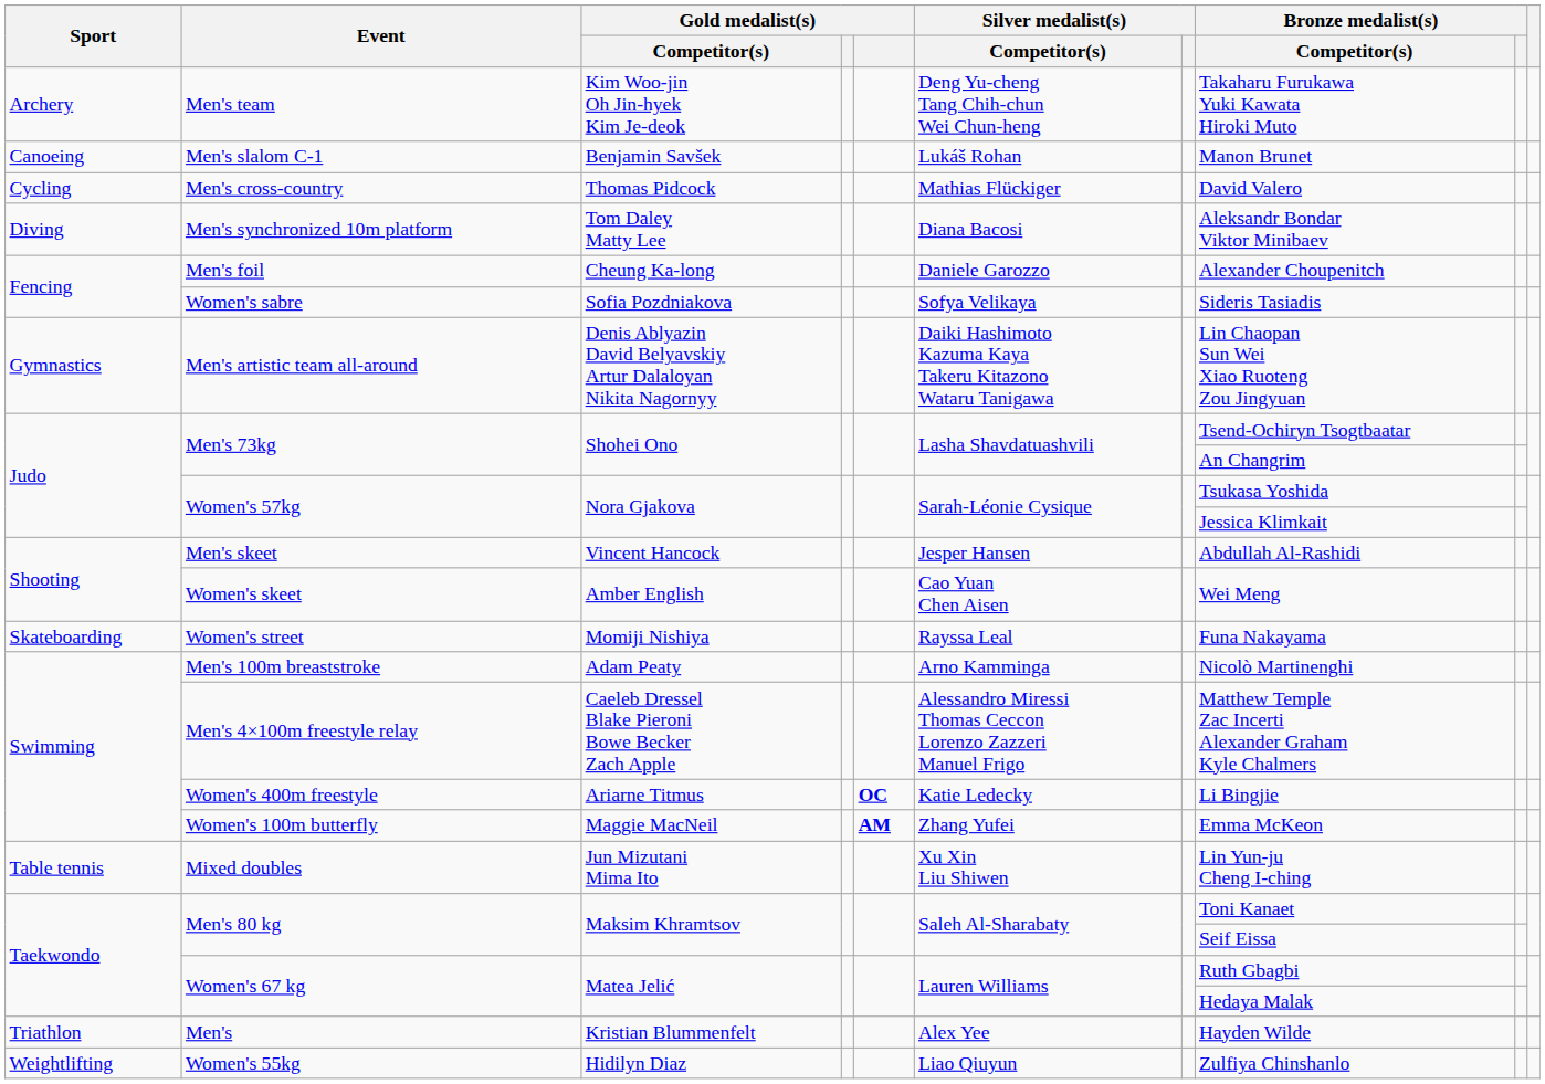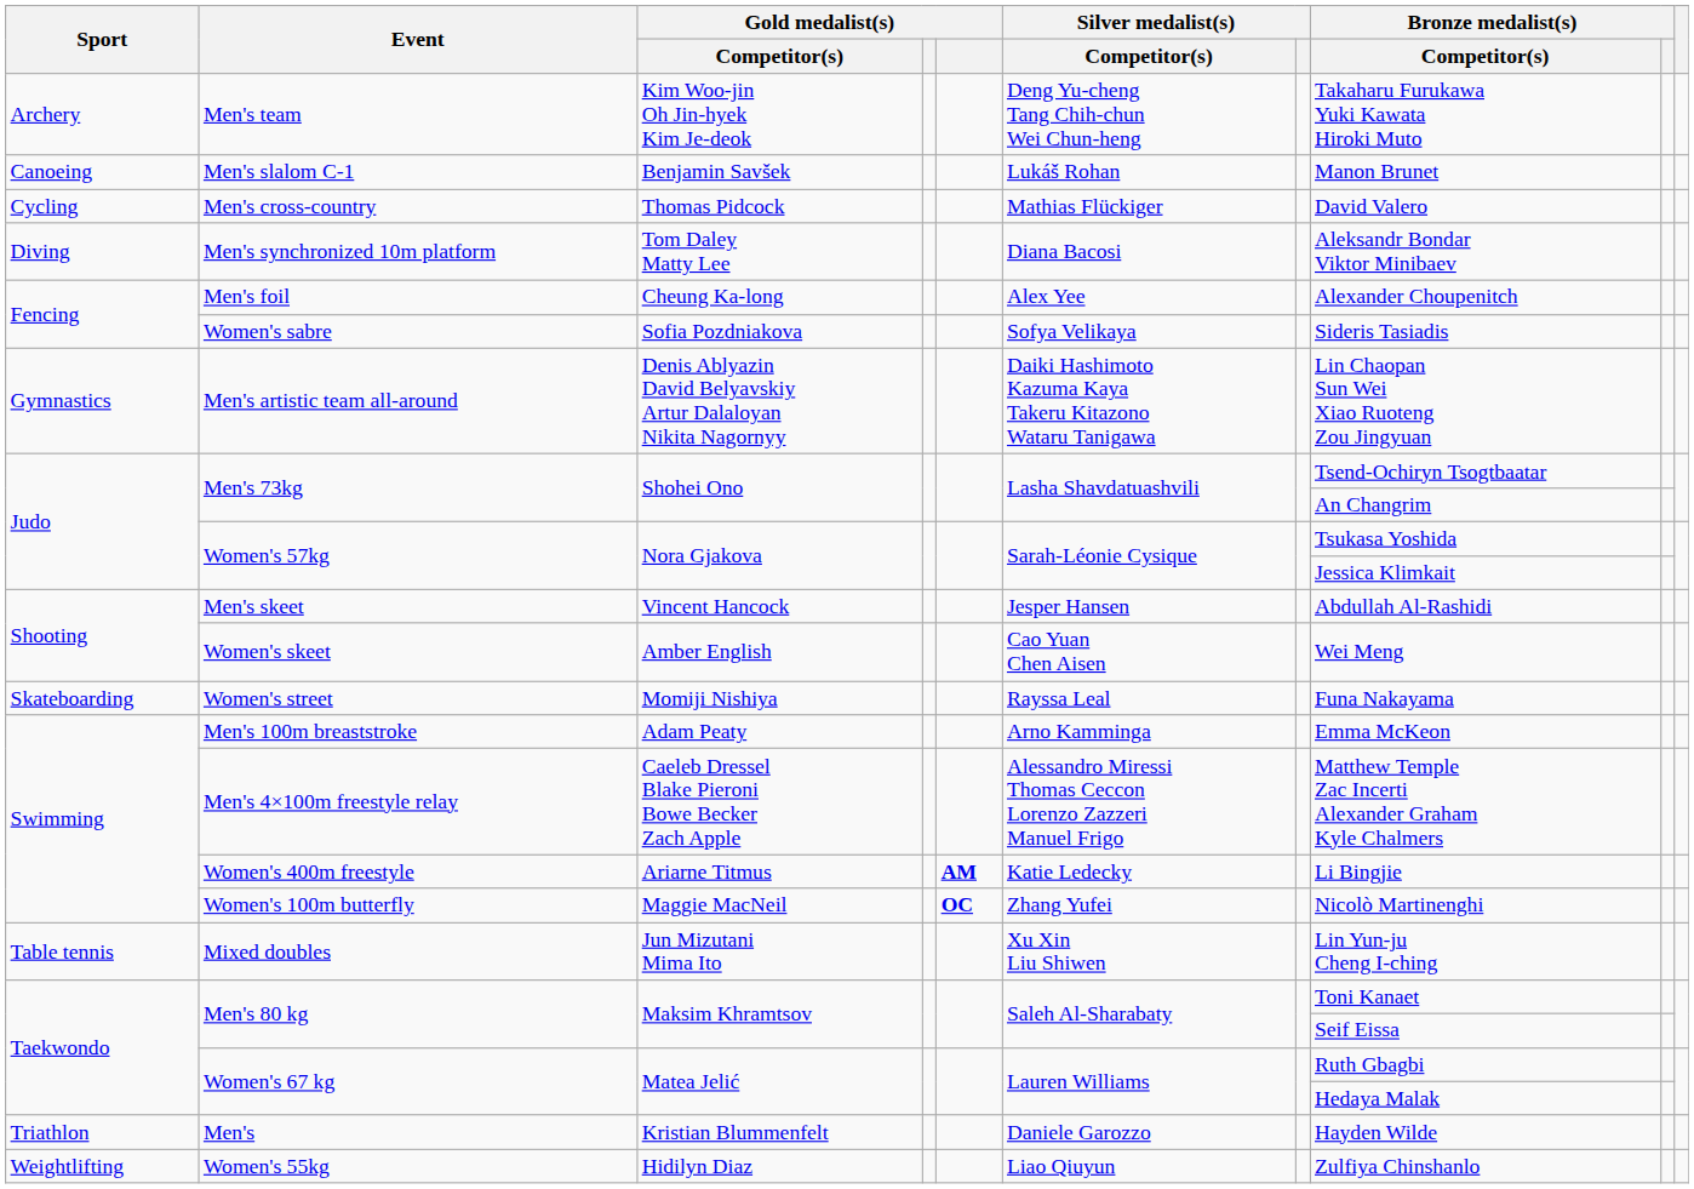Men's foil | Silver medalist(s) / Competitor(s): Daniele Garozzo -> Alex Yee
Men's 100m breaststroke | Bronze medalist(s) / Competitor(s): Nicolò Martinenghi -> Emma McKeon
Women's 400m freestyle | column 5: OC -> AM
Women's 100m butterfly | column 5: AM -> OC
Women's 100m butterfly | Bronze medalist(s) / Competitor(s): Emma McKeon -> Nicolò Martinenghi
Men's | Silver medalist(s) / Competitor(s): Alex Yee -> Daniele Garozzo
